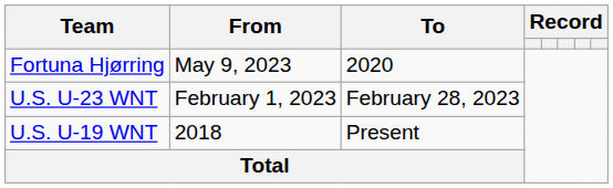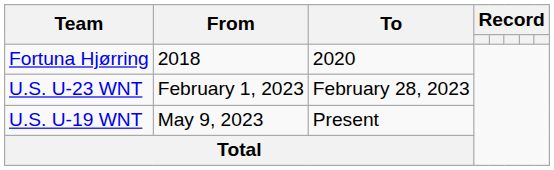Fortuna Hjørring | From: May 9, 2023 -> 2018
U.S. U-19 WNT | From: 2018 -> May 9, 2023
